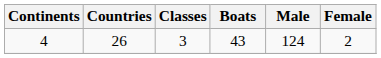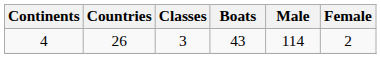4 | Male: 124 -> 114
